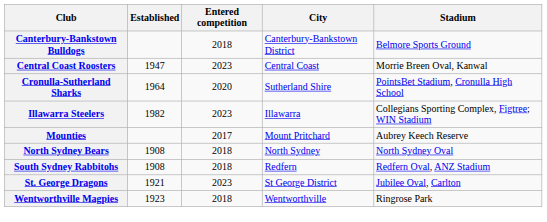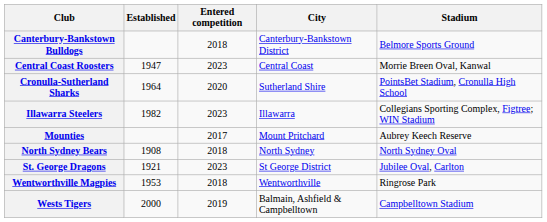- row: South Sydney Rabbitohs | 1908 | 2018 | Redfern | Redfern Oval, ANZ Stadium
Wentworthville Magpies | Established: 1923 -> 1953
+ row: Wests Tigers | 2000 | 2019 | Balmain, Ashfield & Campbelltown | Campbelltown Stadium
